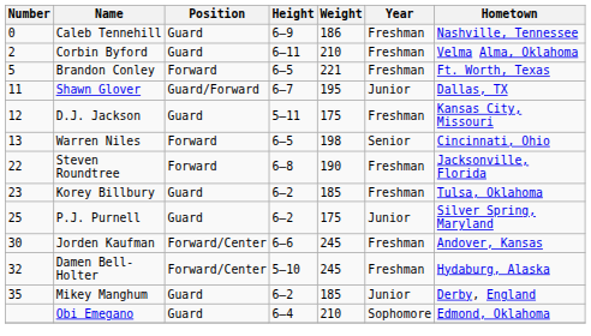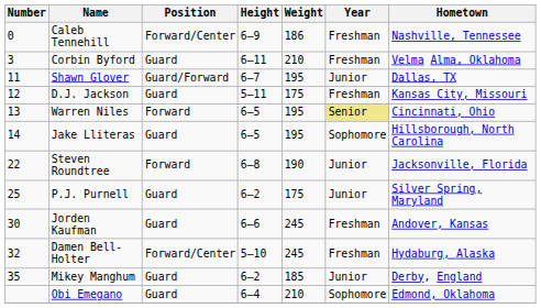Caleb Tennehill | Position: Guard -> Forward/Center
Corbin Byford | Number: 2 -> 3
- row: 5 | Brandon Conley | Forward | 6–5 | 221 | Freshman | Ft. Worth, Texas
Warren Niles | Weight: 198 -> 195
Warren Niles | Year: no background -> khaki background
+ row: 14 | Jake Lliteras | Guard | 6–5 | 195 | Sophomore | Hillsborough, North Carolina
Steven Roundtree | Year: Freshman -> Junior
- row: 23 | Korey Billbury | Guard | 6–2 | 185 | Freshman | Tulsa, Oklahoma
Jorden Kaufman | Position: Forward/Center -> Guard
